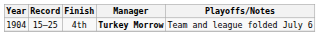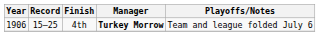4th | Year: 1904 -> 1906
